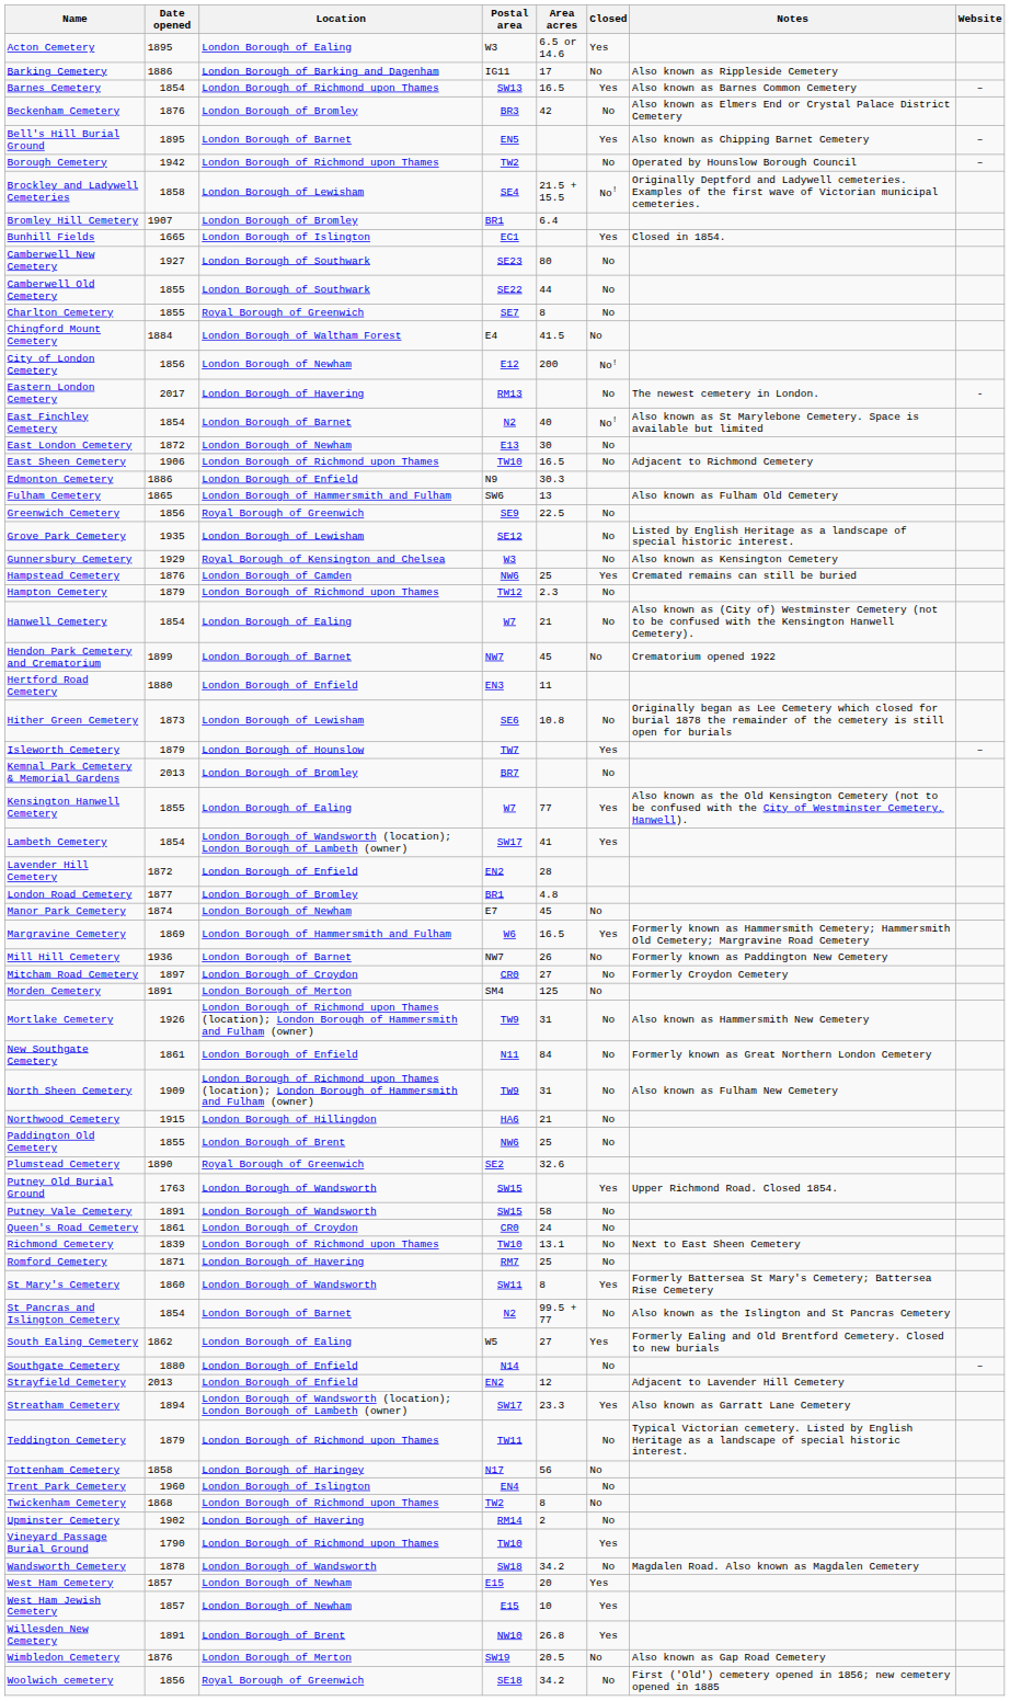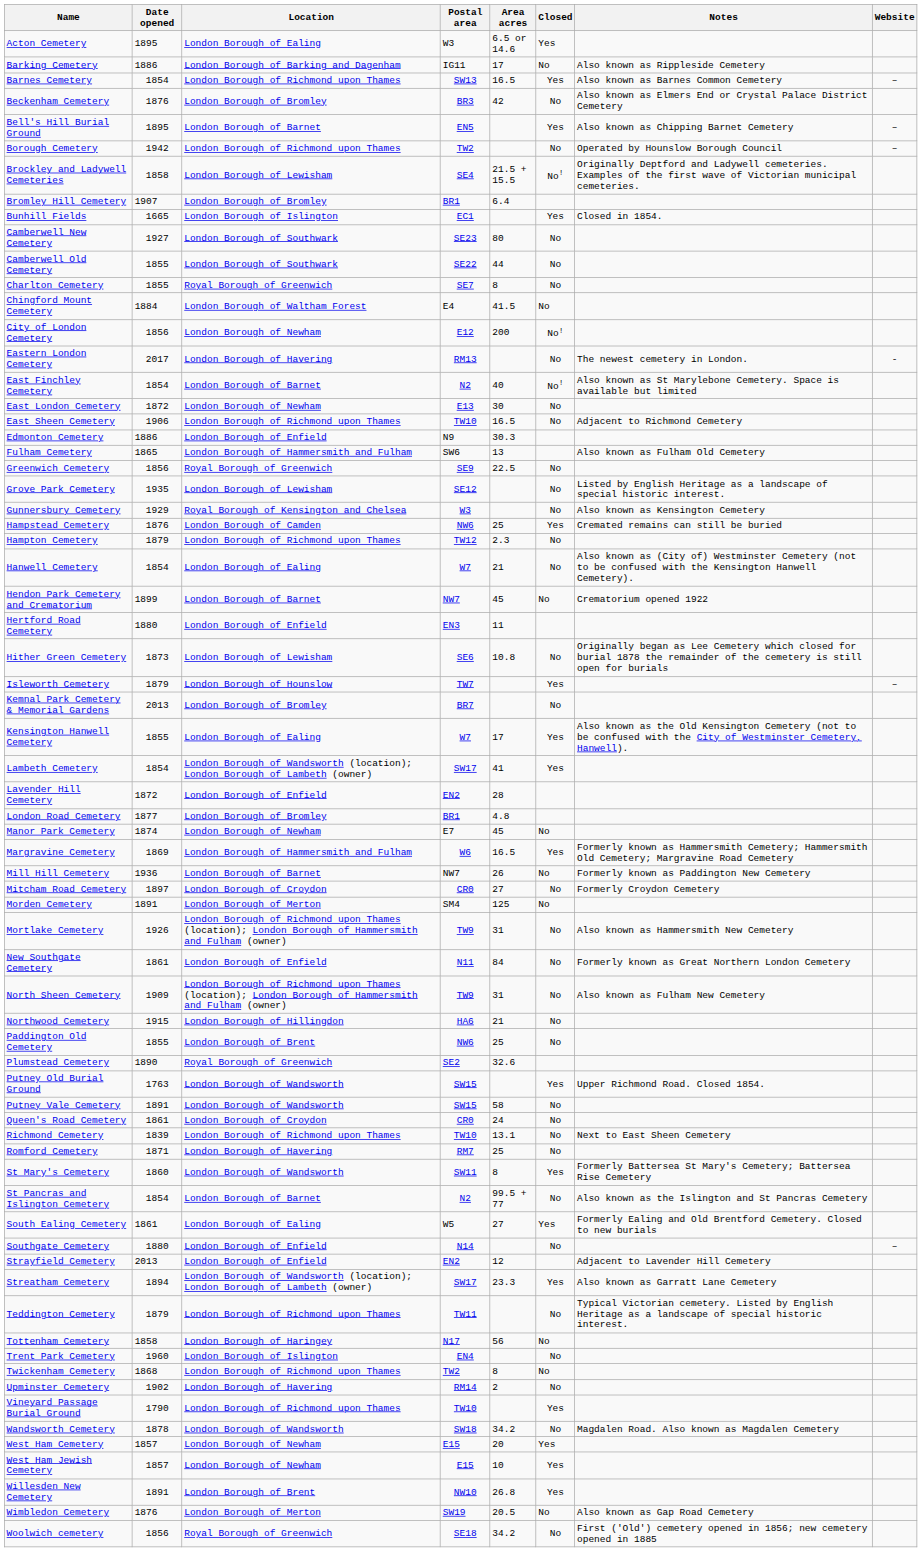Kensington Hanwell Cemetery | Area acres: 77 -> 17
South Ealing Cemetery | Date opened: 1862 -> 1861
